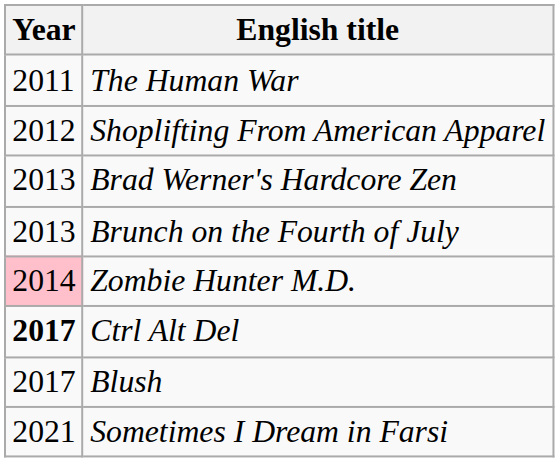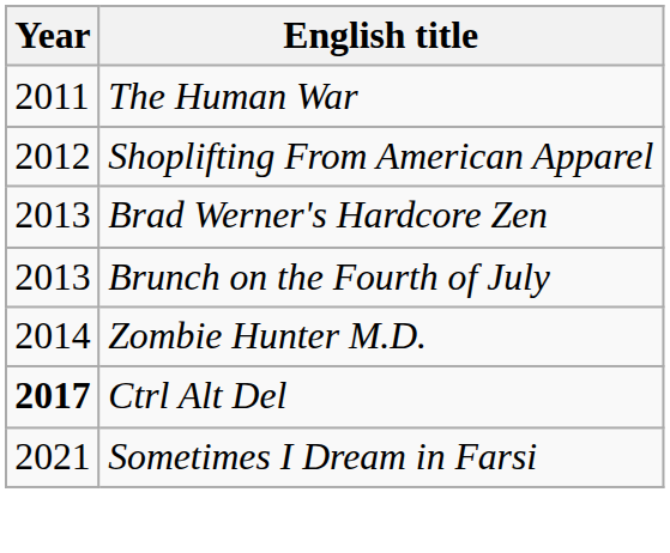Zombie Hunter M.D. | Year: pink background -> no background
- row: 2017 | Blush
